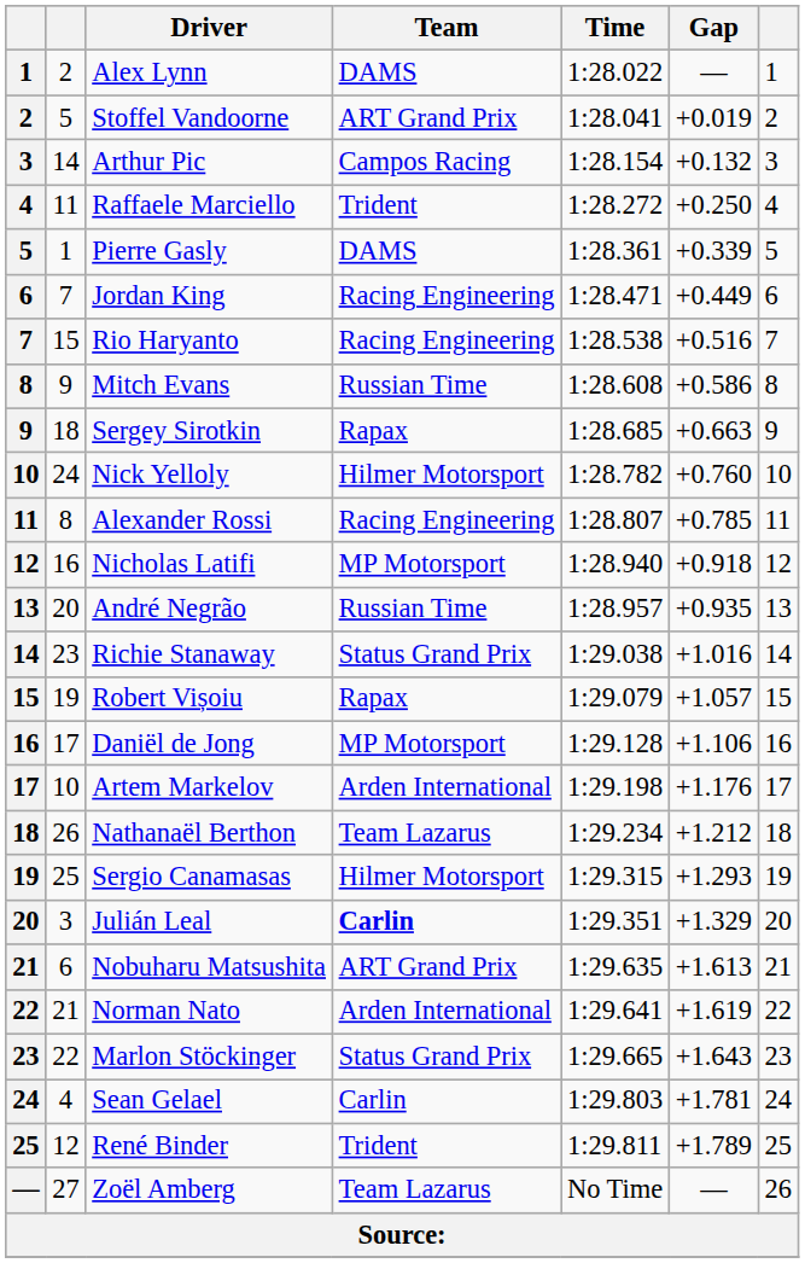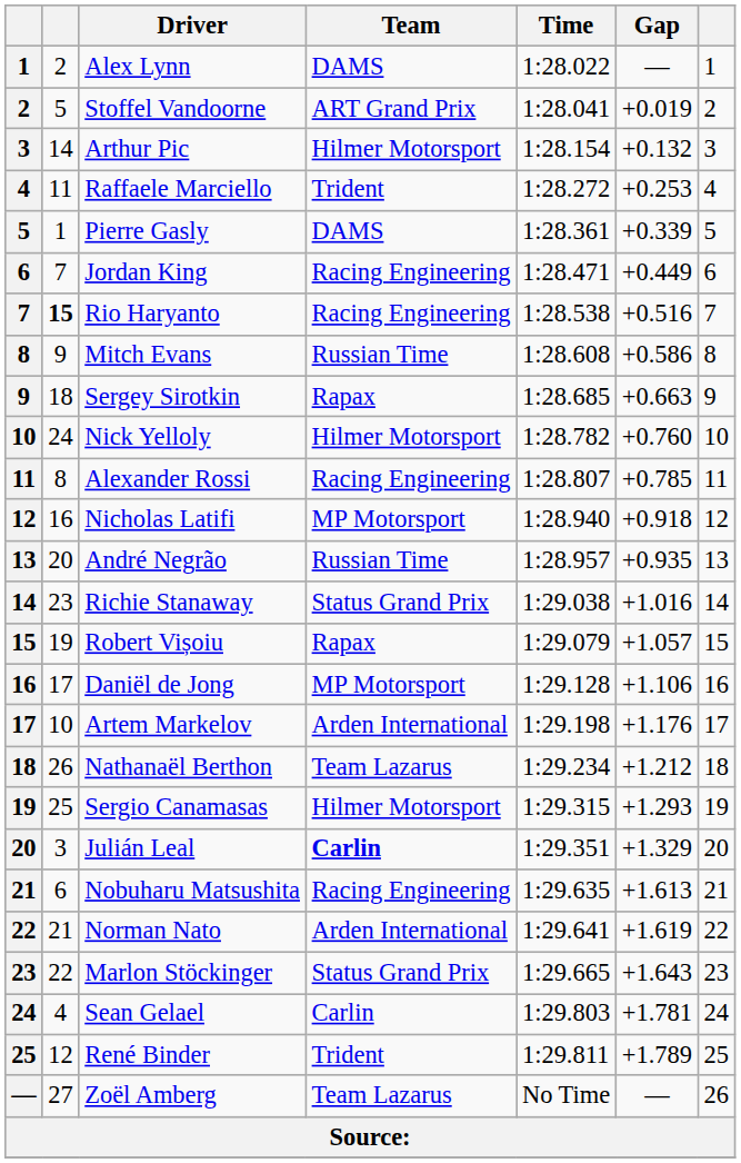Arthur Pic | Team: Campos Racing -> Hilmer Motorsport
Raffaele Marciello | Gap: +0.250 -> +0.253
Rio Haryanto | column 2: normal -> bold
Nobuharu Matsushita | Team: ART Grand Prix -> Racing Engineering
